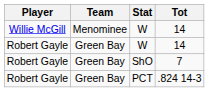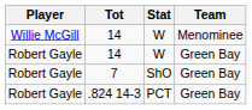columns swapped: Team <-> Tot
